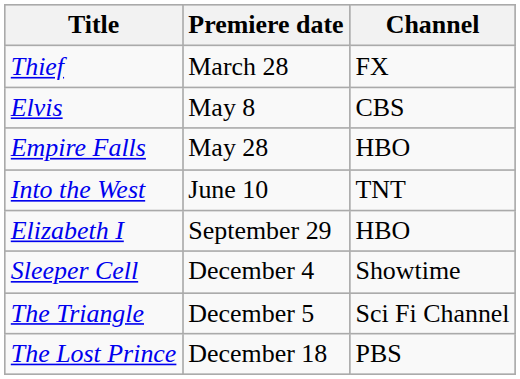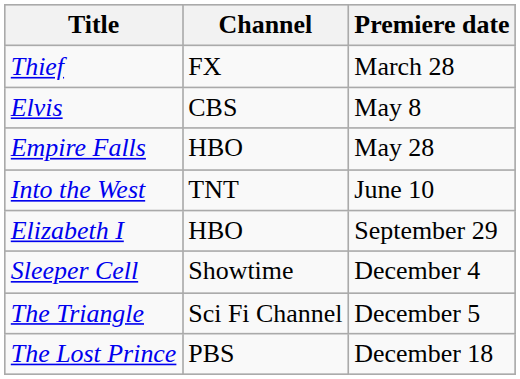columns swapped: Channel <-> Premiere date
